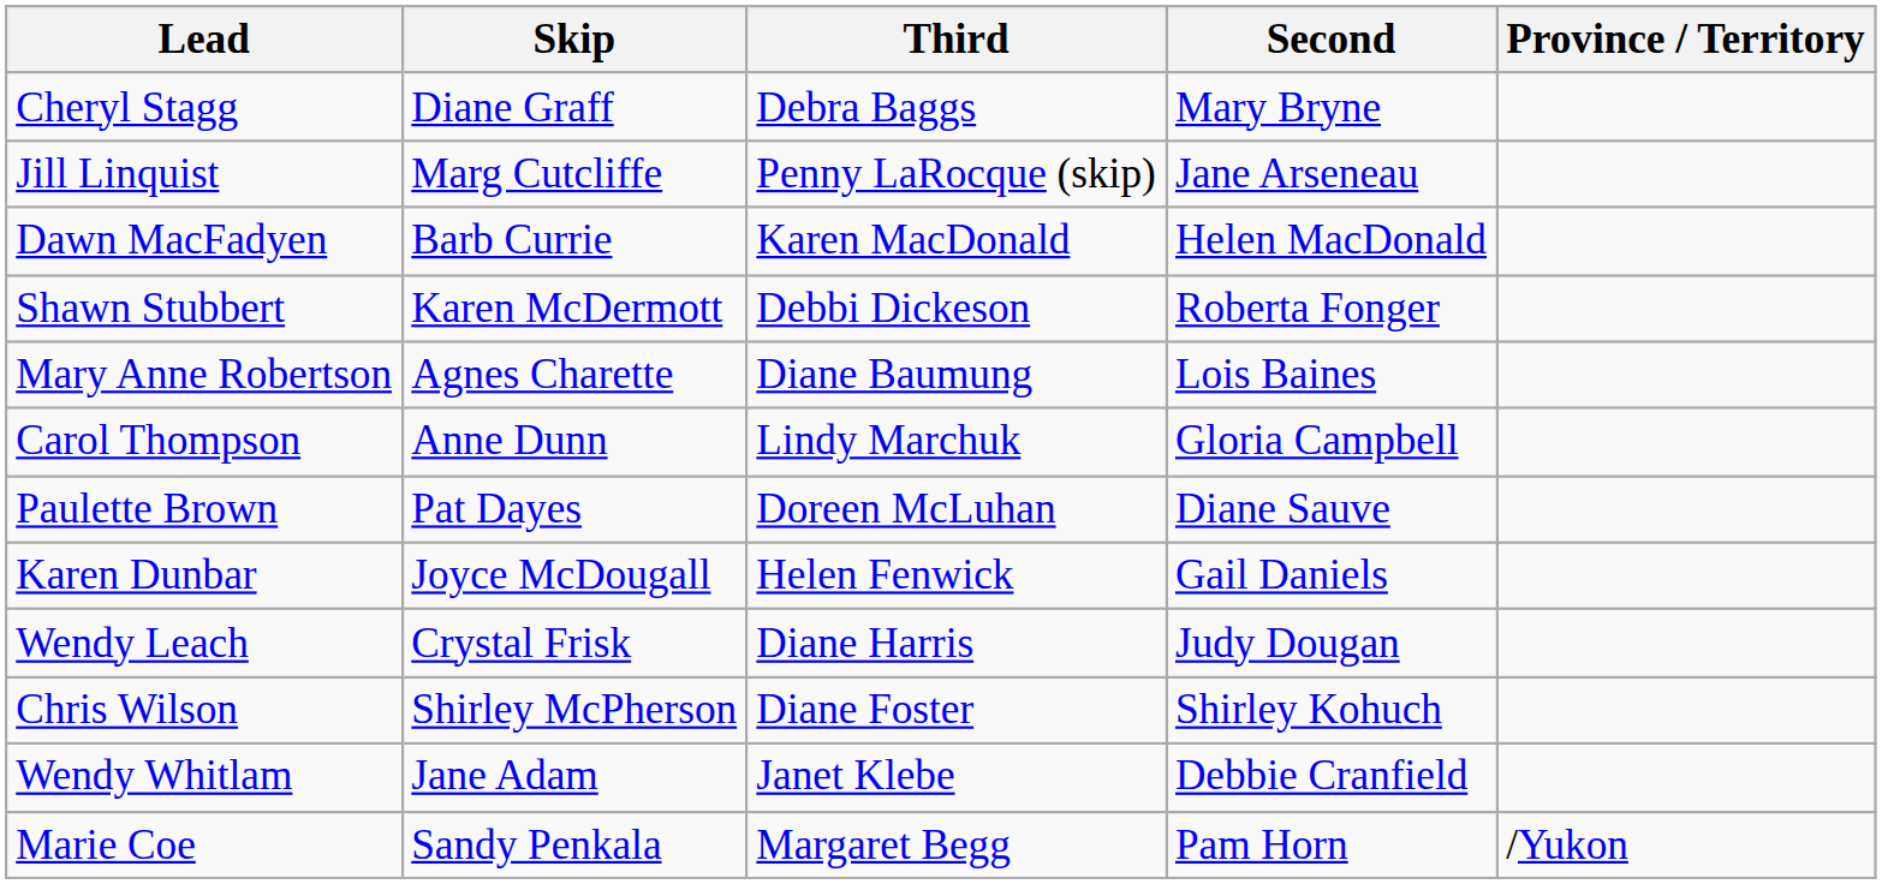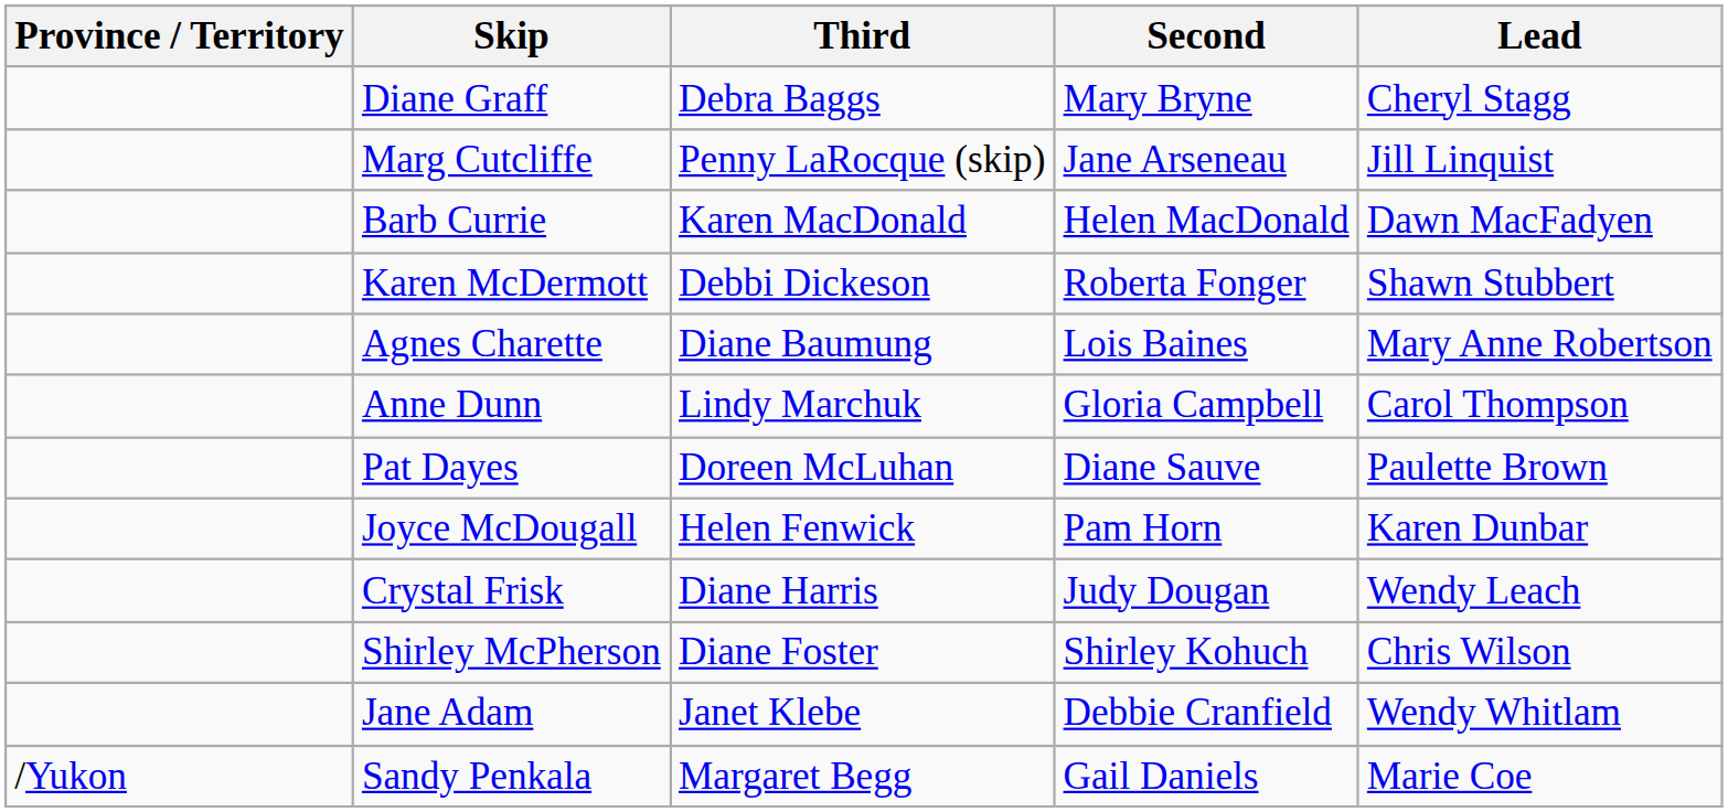columns swapped: Province / Territory <-> Lead
Joyce McDougall | Second: Gail Daniels -> Pam Horn
Sandy Penkala | Second: Pam Horn -> Gail Daniels
